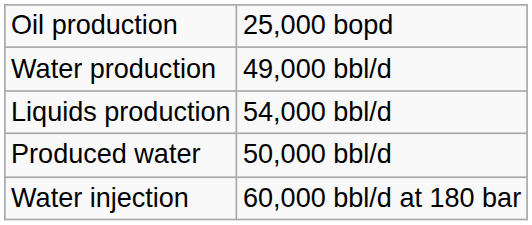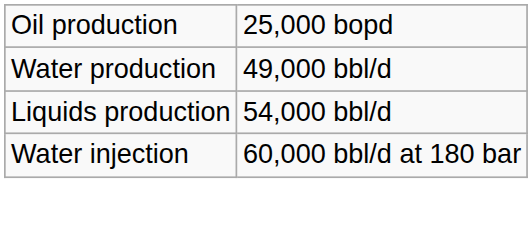- row: Produced water | 50,000 bbl/d
